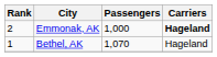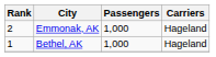Emmonak, AK | Carriers: bold -> normal
Bethel, AK | Passengers: 1,070 -> 1,000
